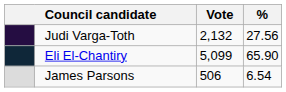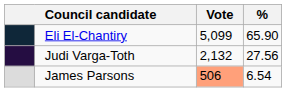rows swapped: Eli El-Chantiry <-> Judi Varga-Toth
James Parsons | Vote: no background -> lightsalmon background
